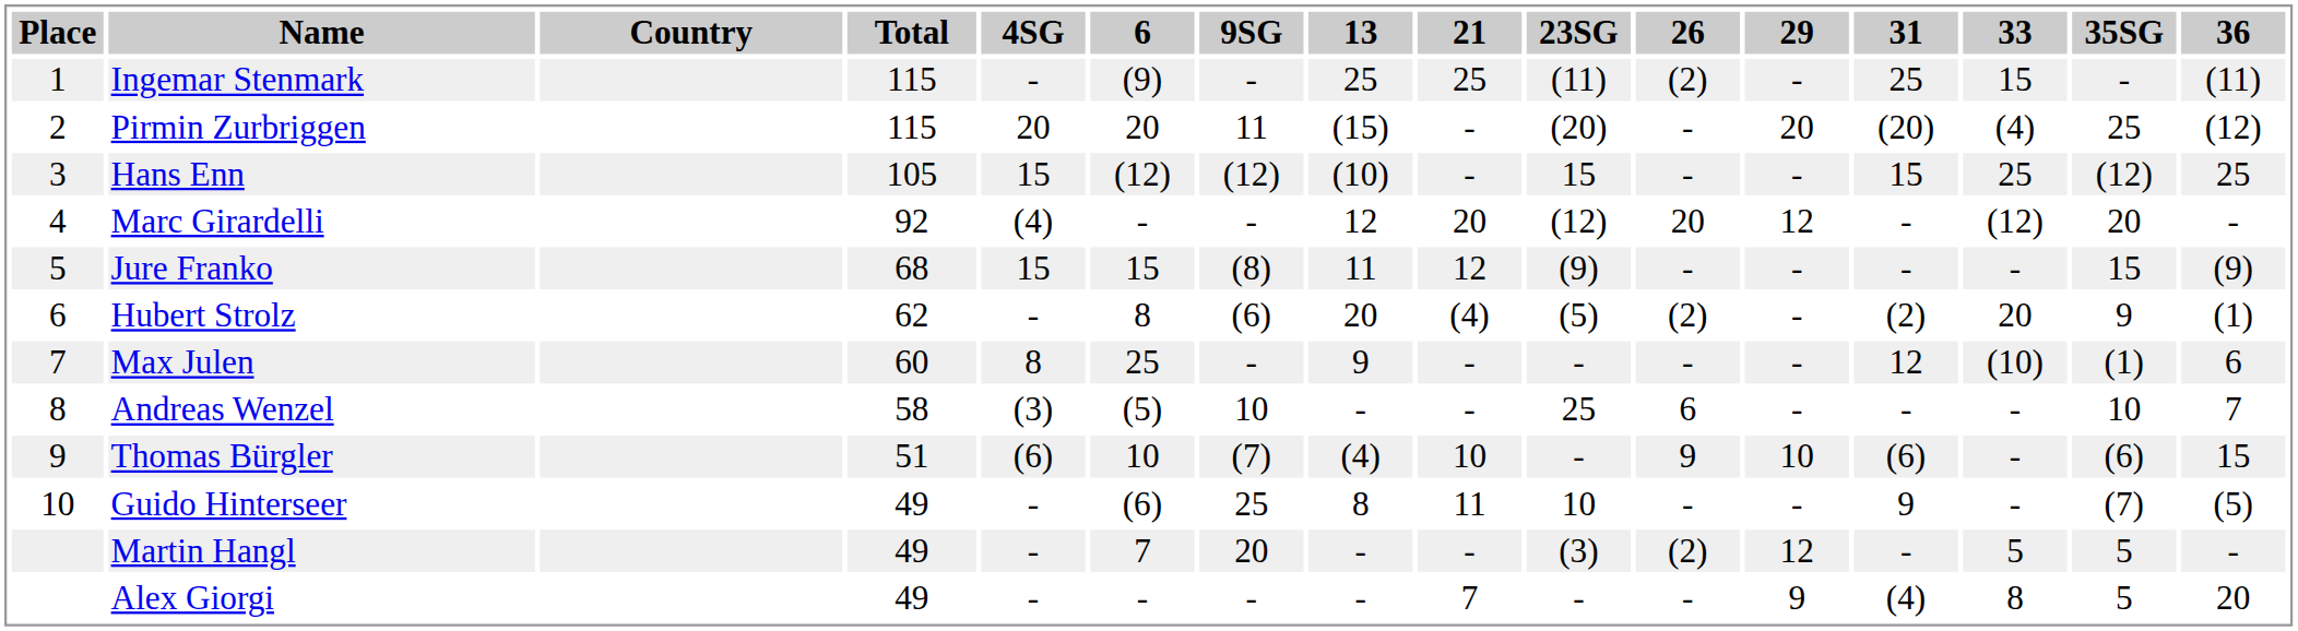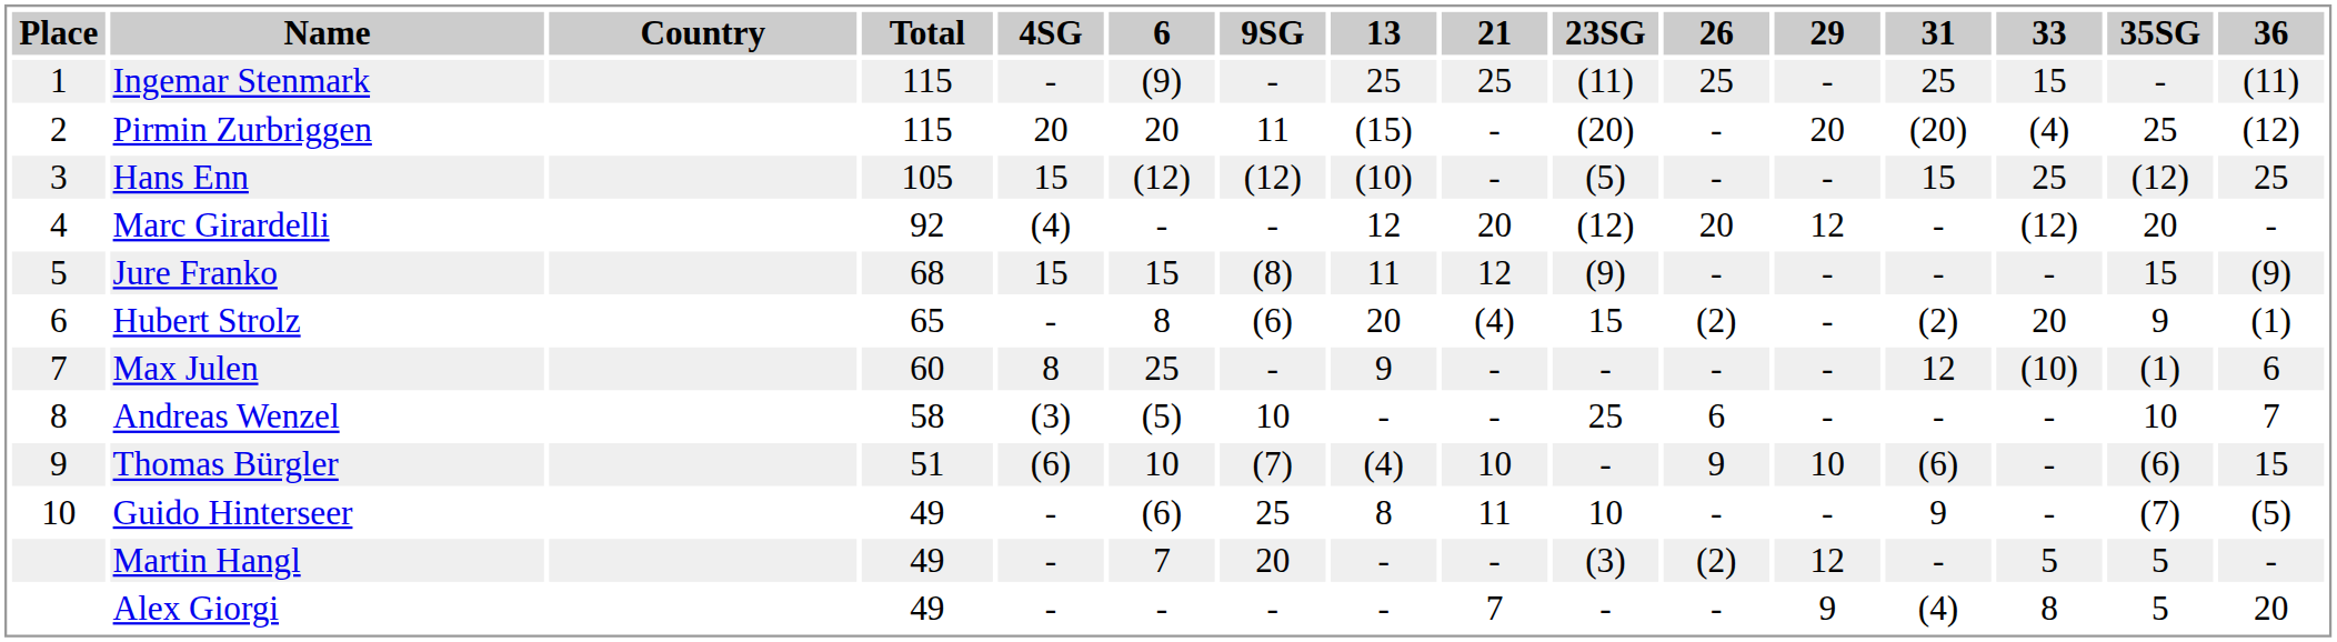Ingemar Stenmark | 26: (2) -> 25
Hans Enn | 23SG: 15 -> (5)
Hubert Strolz | Total: 62 -> 65
Hubert Strolz | 23SG: (5) -> 15
